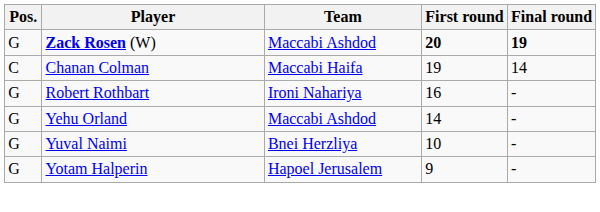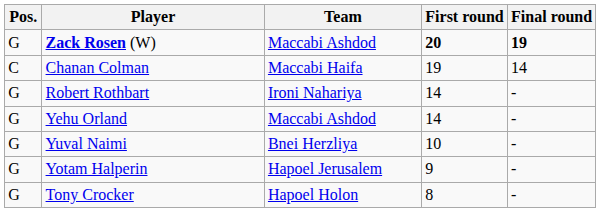Robert Rothbart | First round: 16 -> 14
+ row: G | Tony Crocker | Hapoel Holon | 8 | -
